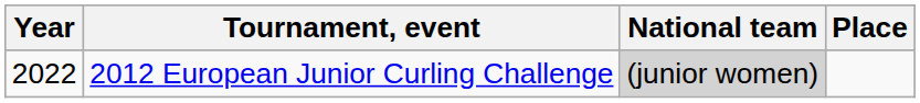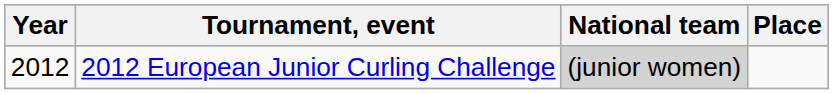2012 European Junior Curling Challenge | Year: 2022 -> 2012
